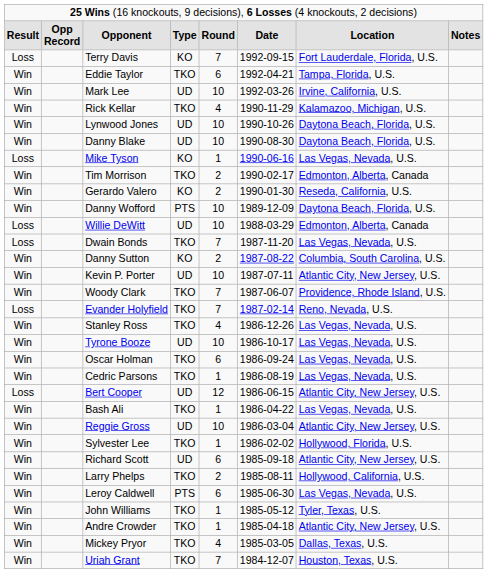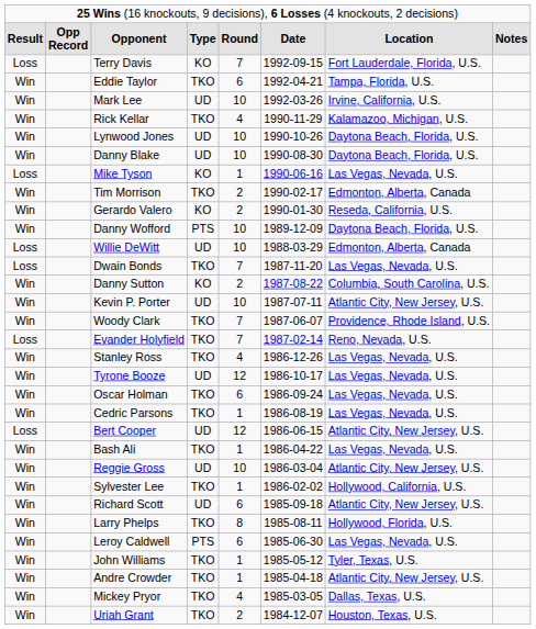Tyrone Booze | column 5: 10 -> 12
Sylvester Lee | column 7: Hollywood, Florida, U.S. -> Hollywood, California, U.S.
Larry Phelps | column 5: 2 -> 8
Larry Phelps | column 7: Hollywood, California, U.S. -> Hollywood, Florida, U.S.
Uriah Grant | column 5: 7 -> 2
